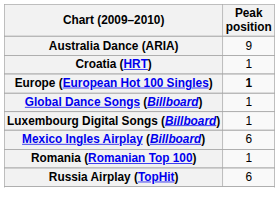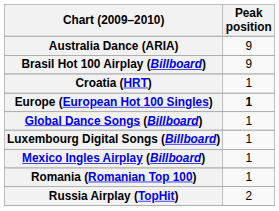+ row: Brasil Hot 100 Airplay (Billboard) | 9
Mexico Ingles Airplay (Billboard) | Peak position: 6 -> 1
Russia Airplay (TopHit) | Peak position: 6 -> 2
